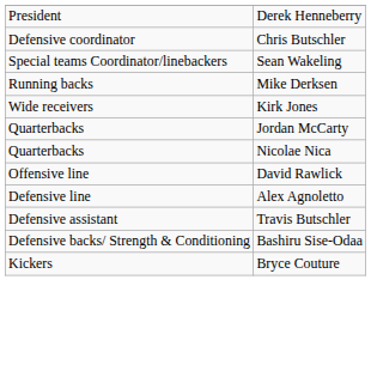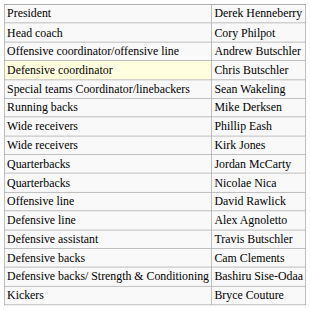+ row: Head coach | Cory Philpot
+ row: Offensive coordinator/offensive line | Andrew Butschler
Chris Butschler | column 1: no background -> lightyellow background
+ row: Wide receivers | Phillip Eash
+ row: Defensive backs | Cam Clements
